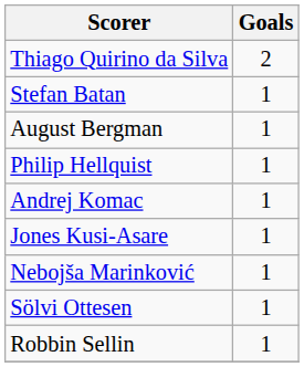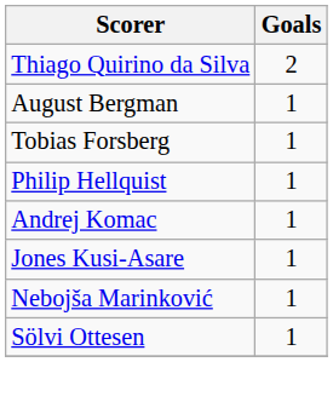- row: Stefan Batan | 1
+ row: Tobias Forsberg | 1
- row: Robbin Sellin | 1
